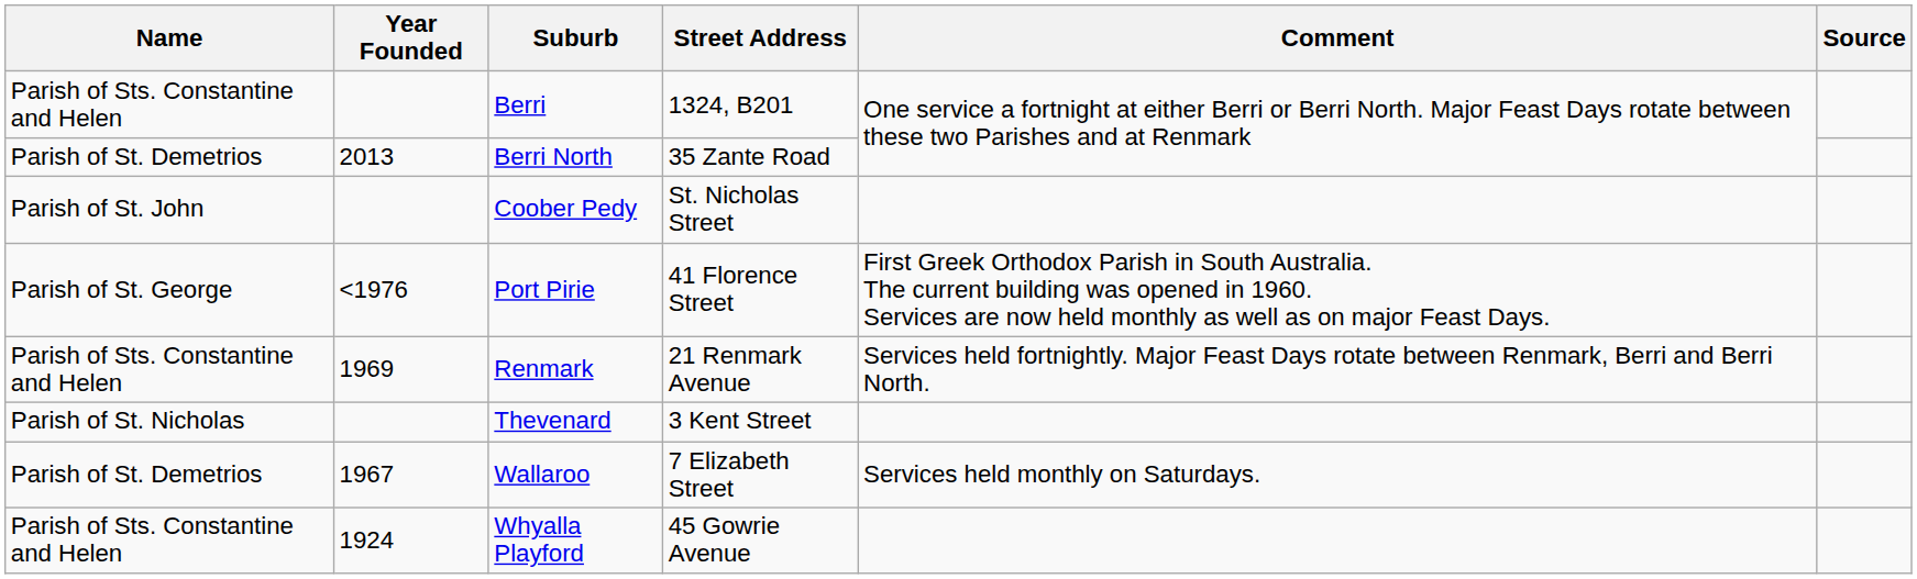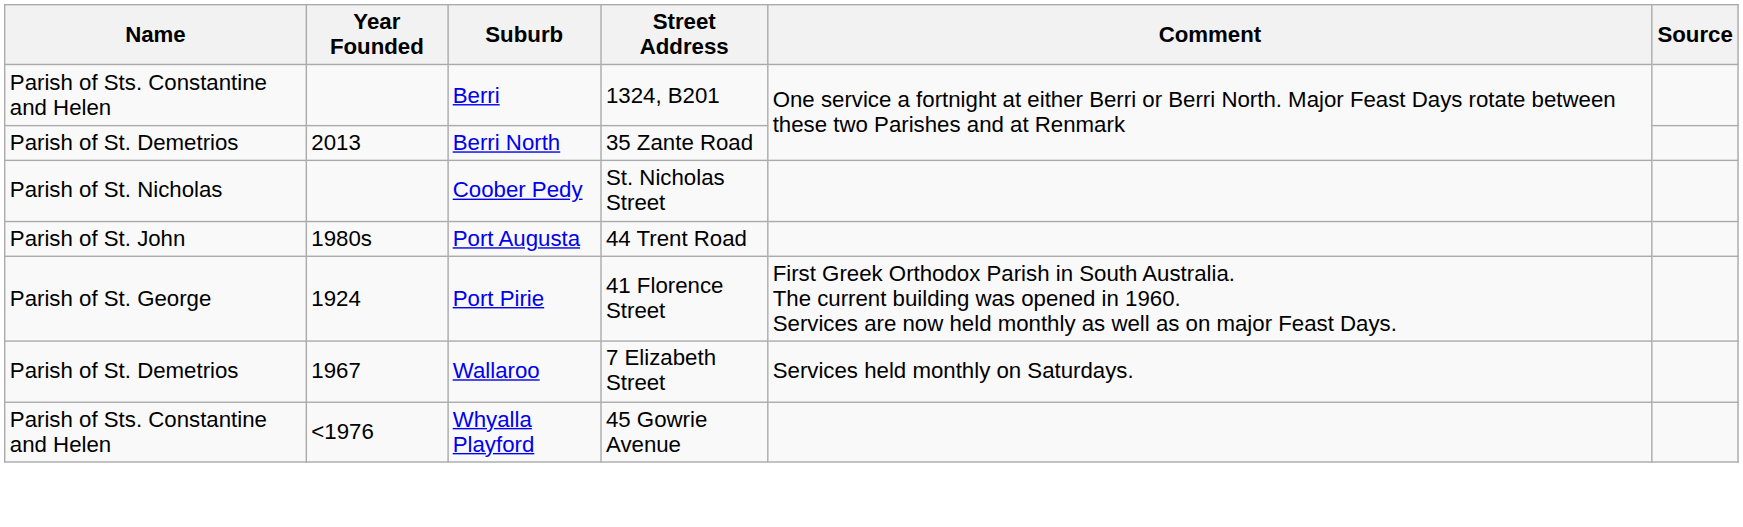Coober Pedy | Name: Parish of St. John -> Parish of St. Nicholas
+ row: Parish of St. John | 1980s | Port Augusta | 44 Trent Road
Port Pirie | Year Founded: <1976 -> 1924
- row: Parish of Sts. Constantine and Helen | 1969 | Renmark | 21 Renmark Avenue | Services held fortnightly. Major Feast Days rotate between Renmark, Berri and Berri North.
- row: Parish of St. Nicholas | Thevenard | 3 Kent Street
Whyalla Playford | Year Founded: 1924 -> <1976
